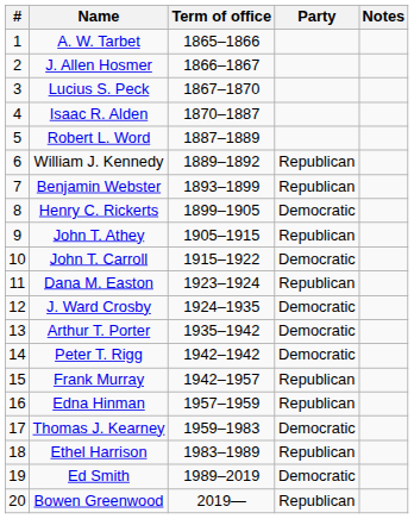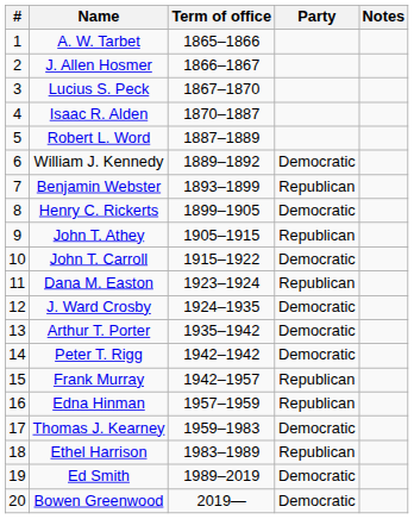William J. Kennedy | Party: Republican -> Democratic
Bowen Greenwood | Party: Republican -> Democratic
